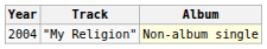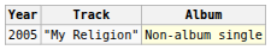"My Religion" | Year: 2004 -> 2005
